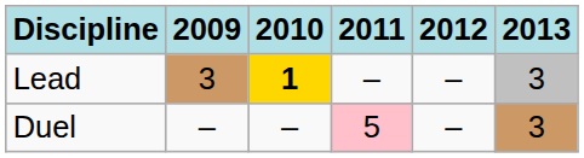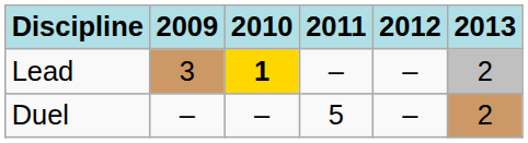Lead | 2013: 3 -> 2
Duel | 2011: pink background -> no background
Duel | 2013: 3 -> 2
